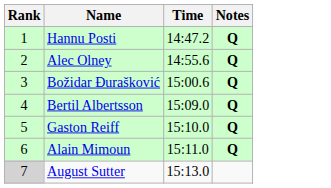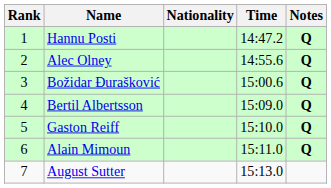+ column: Nationality
August Sutter | Rank: lightgrey background -> no background
